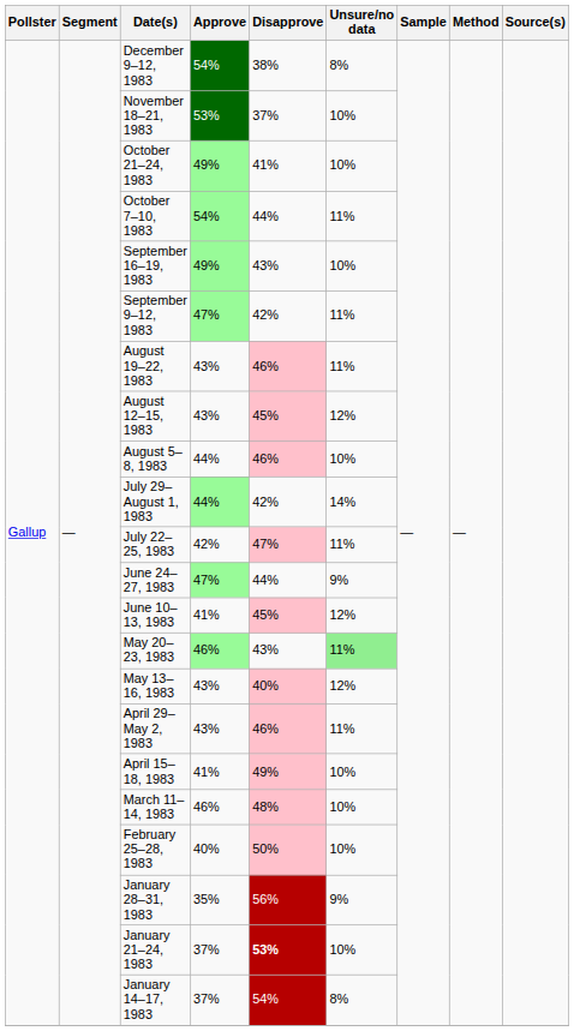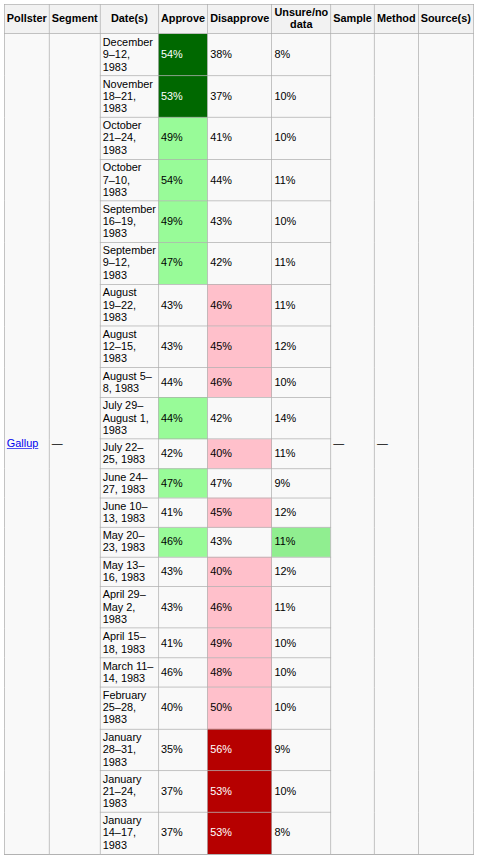July 22–25, 1983 | Disapprove: 47% -> 40%
June 24–27, 1983 | Disapprove: 44% -> 47%
January 21–24, 1983 | Disapprove: bold -> normal
January 14–17, 1983 | Disapprove: 54% -> 53%
